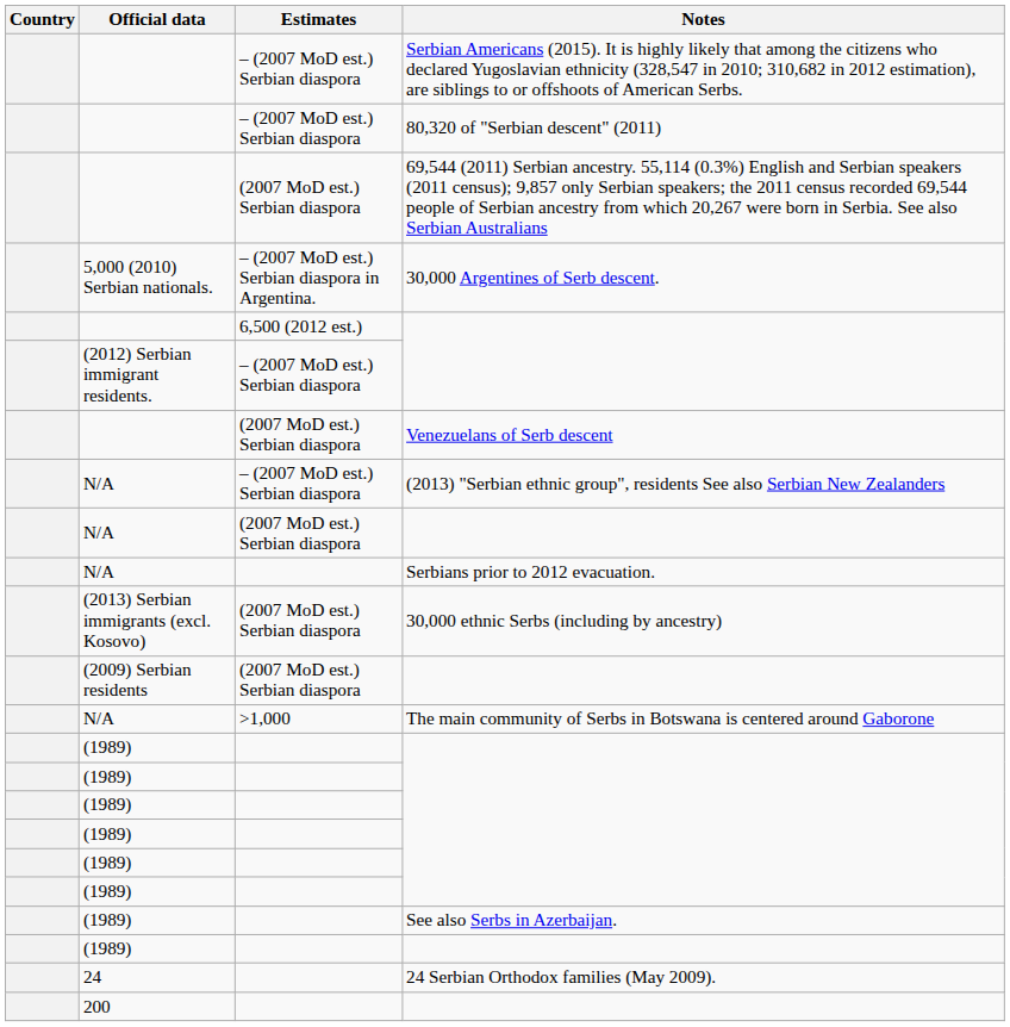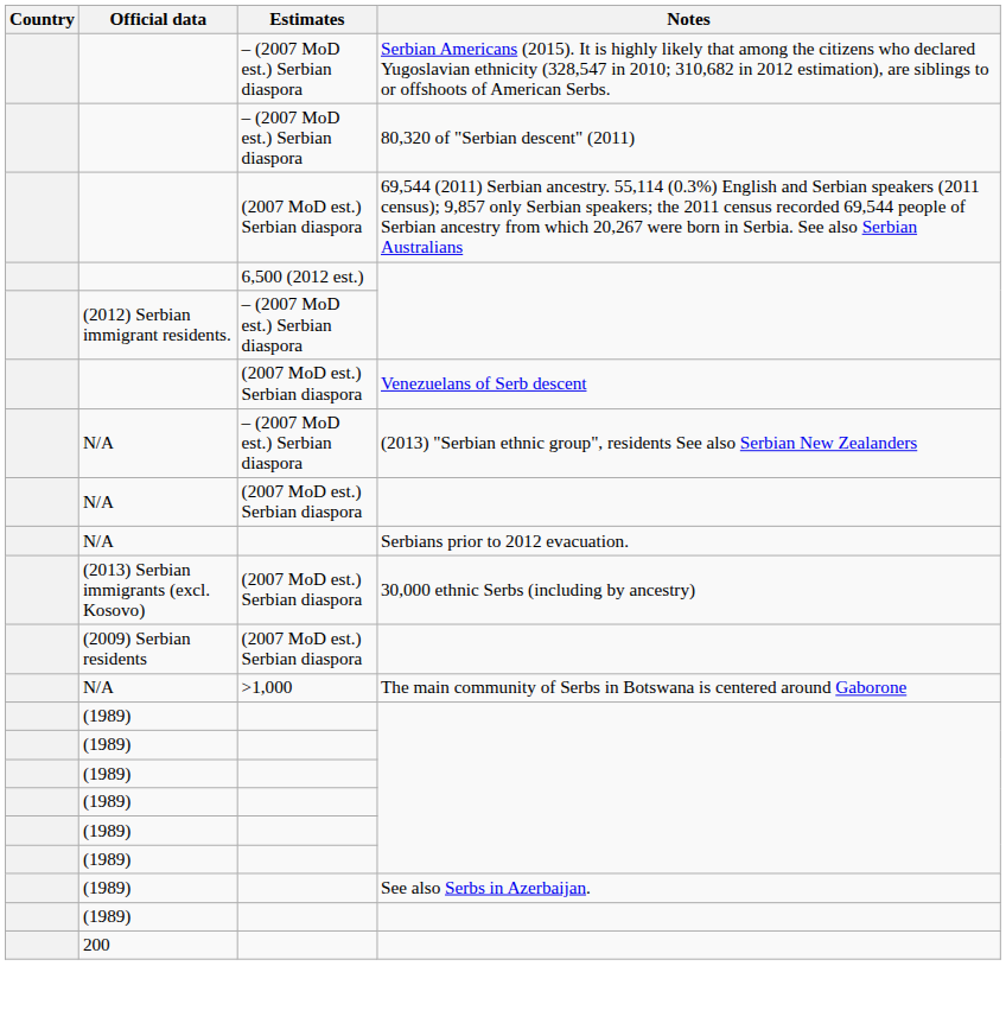- row: 5,000 (2010) Serbian nationals. | – (2007 MoD est.) Serbian diaspora in Argentina. | 30,000 Argentines of Serb descent.
- row: 24 | 24 Serbian Orthodox families (May 2009).
